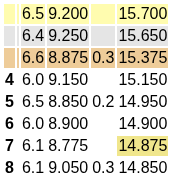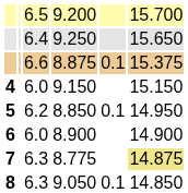8.875 | column 5: 0.3 -> 0.1
8.850 | column 3: 6.5 -> 6.2
8.850 | column 5: 0.2 -> 0.1
8.775 | column 3: 6.1 -> 6.3
9.050 | column 3: 6.1 -> 6.3
9.050 | column 5: 0.3 -> 0.1
